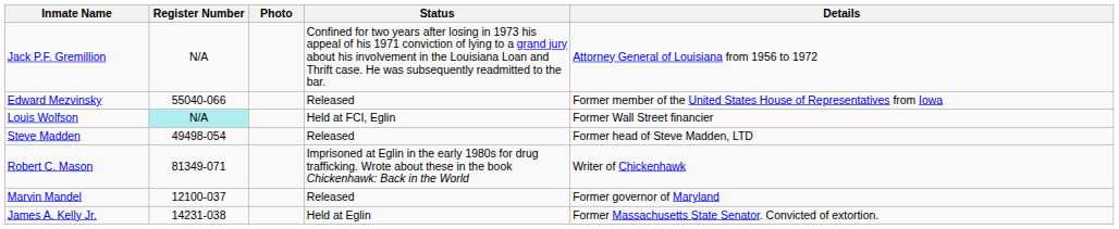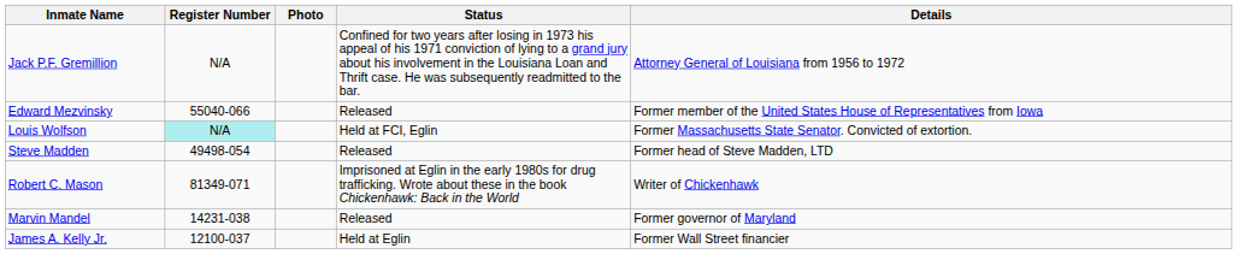Louis Wolfson | Details: Former Wall Street financier -> Former Massachusetts State Senator. Convicted of extortion.
Marvin Mandel | Register Number: 12100-037 -> 14231-038
James A. Kelly Jr. | Register Number: 14231-038 -> 12100-037
James A. Kelly Jr. | Details: Former Massachusetts State Senator. Convicted of extortion. -> Former Wall Street financier
